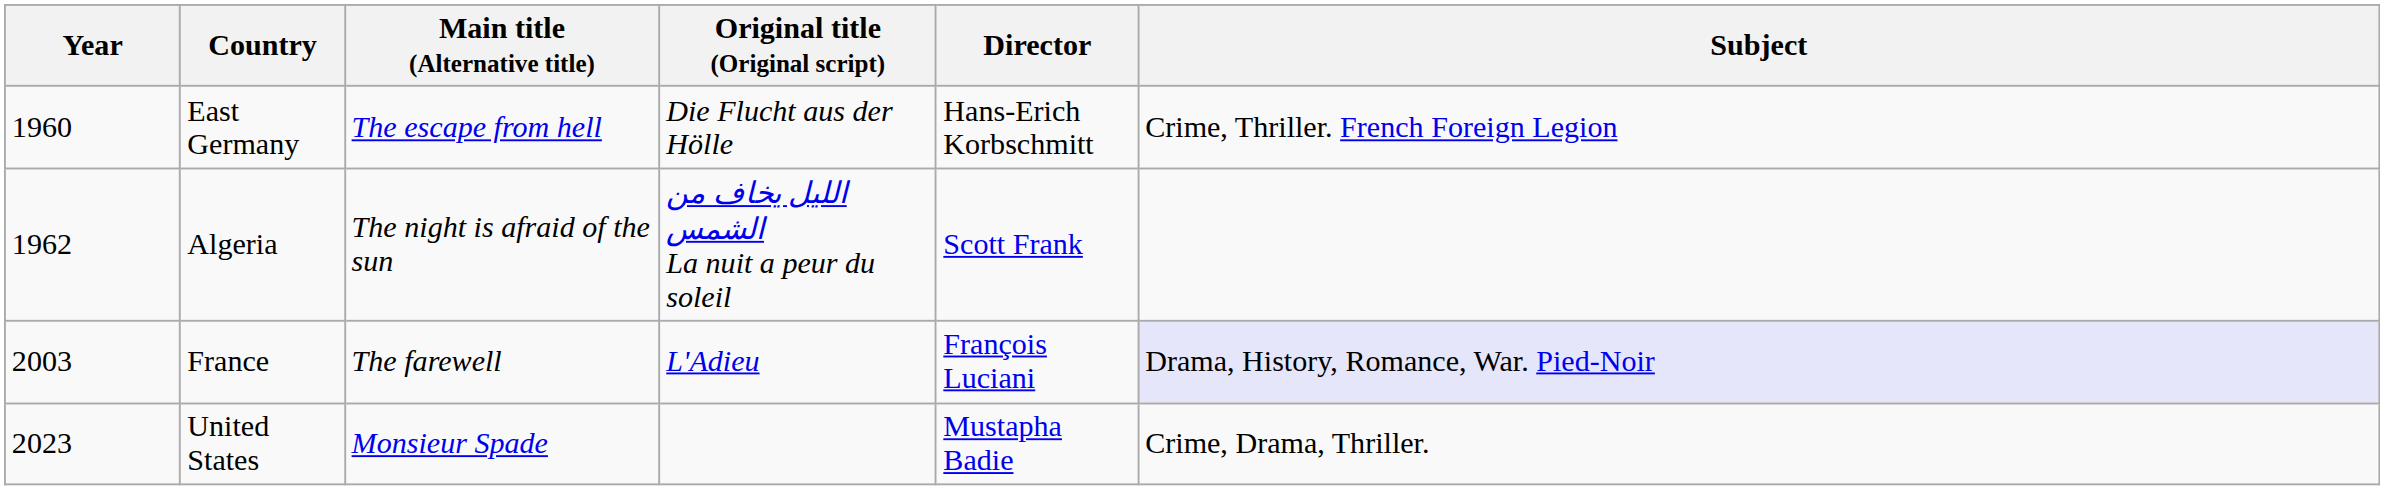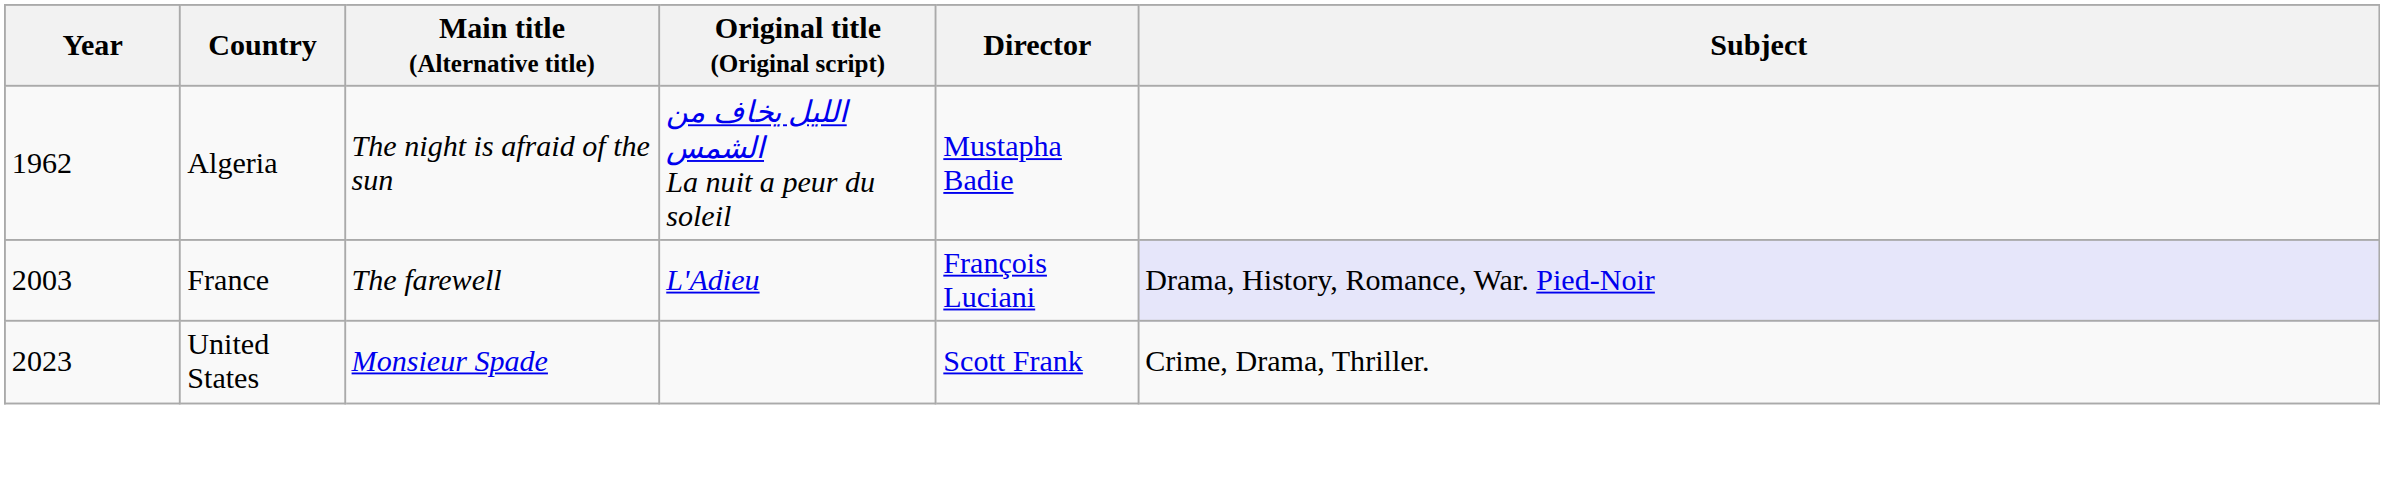- row: 1960 | East Germany | The escape from hell | Die Flucht aus der Hölle | Hans-Erich Korbschmitt | Crime, Thriller. French Foreign Legion
Algeria | Director: Scott Frank -> Mustapha Badie
United States | Director: Mustapha Badie -> Scott Frank
